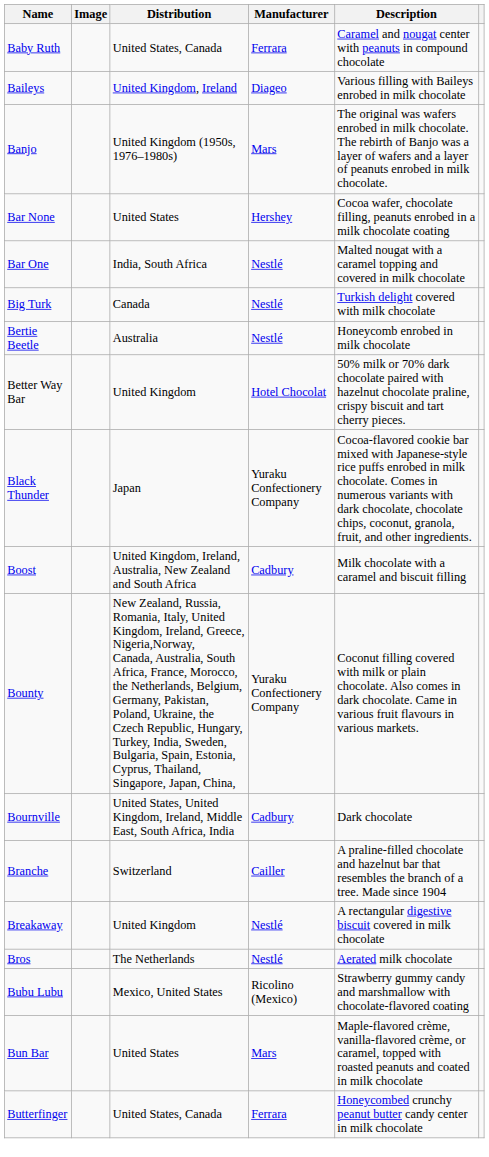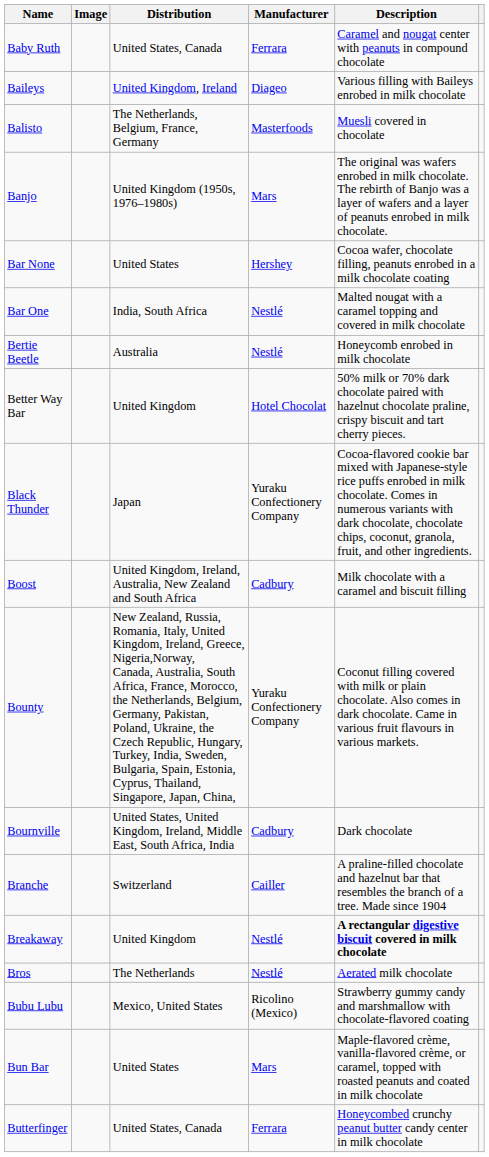+ row: Balisto | The Netherlands, Belgium, France, Germany | Masterfoods | Muesli covered in chocolate
- row: Big Turk | Canada | Nestlé | Turkish delight covered with milk chocolate
Breakaway | Description: normal -> bold
